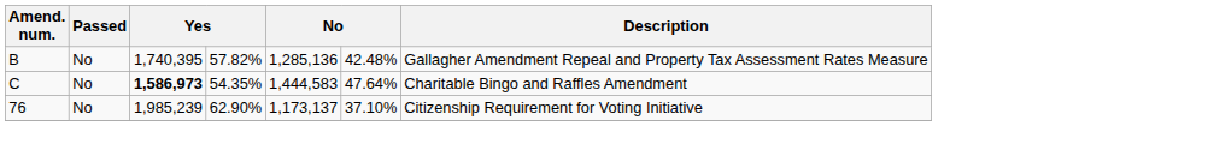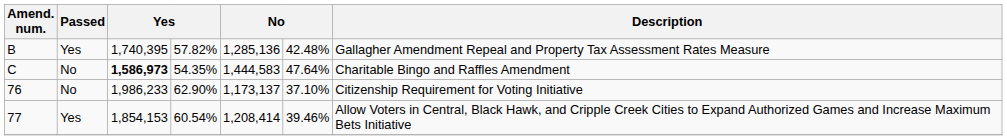B | Passed: No -> Yes
76 | column 3: 1,985,239 -> 1,986,233
+ row: 77 | Yes | 1,854,153 | 60.54% | 1,208,414 | 39.46% | Allow Voters in Central, Black Hawk, and Cripple Creek Cities to Expand Authorized Games and Increase Maximum Bets Initiative
